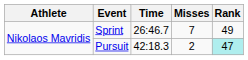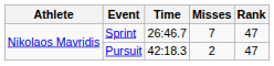Sprint | Rank: 49 -> 47
Pursuit | Rank: paleturquoise background -> no background
